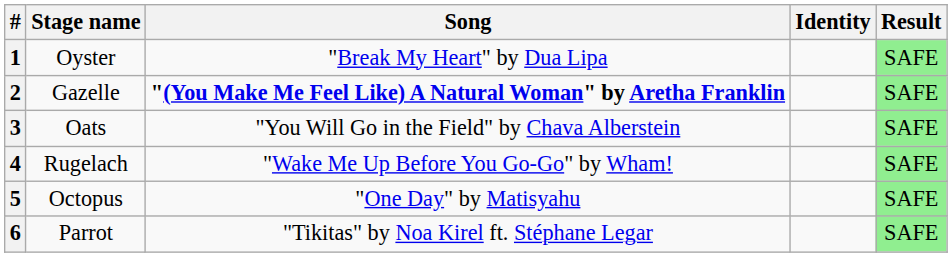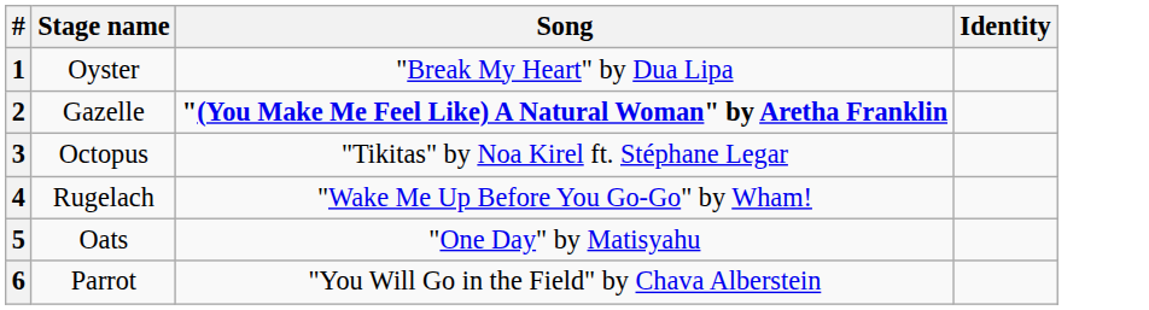- column: Result | SAFE | SAFE | SAFE | SAFE | SAFE | SAFE
3 | Stage name: Oats -> Octopus
3 | Song: "You Will Go in the Field" by Chava Alberstein -> "Tikitas" by Noa Kirel ft. Stéphane Legar
5 | Stage name: Octopus -> Oats
6 | Song: "Tikitas" by Noa Kirel ft. Stéphane Legar -> "You Will Go in the Field" by Chava Alberstein
